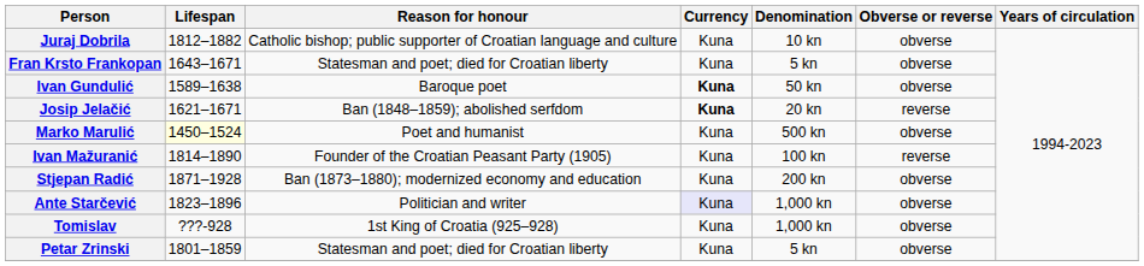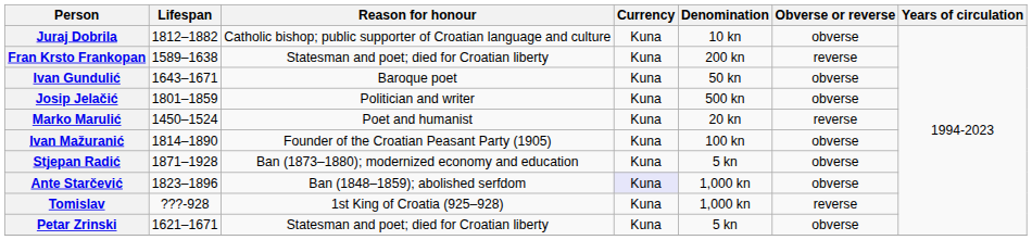Fran Krsto Frankopan | Lifespan: 1643–1671 -> 1589–1638
Fran Krsto Frankopan | Denomination: 5 kn -> 200 kn
Fran Krsto Frankopan | Obverse or reverse: obverse -> reverse
Ivan Gundulić | Lifespan: 1589–1638 -> 1643–1671
Ivan Gundulić | Currency: bold -> normal
Josip Jelačić | Lifespan: 1621–1671 -> 1801–1859
Josip Jelačić | Reason for honour: Ban (1848–1859); abolished serfdom -> Politician and writer
Josip Jelačić | Currency: bold -> normal
Josip Jelačić | Denomination: 20 kn -> 500 kn
Josip Jelačić | Obverse or reverse: reverse -> obverse
Marko Marulić | Lifespan: lightyellow background -> no background
Marko Marulić | Denomination: 500 kn -> 20 kn
Marko Marulić | Obverse or reverse: obverse -> reverse
Ivan Mažuranić | Obverse or reverse: reverse -> obverse
Stjepan Radić | Denomination: 200 kn -> 5 kn
Ante Starčević | Reason for honour: Politician and writer -> Ban (1848–1859); abolished serfdom
Tomislav | Obverse or reverse: obverse -> reverse
Petar Zrinski | Lifespan: 1801–1859 -> 1621–1671
